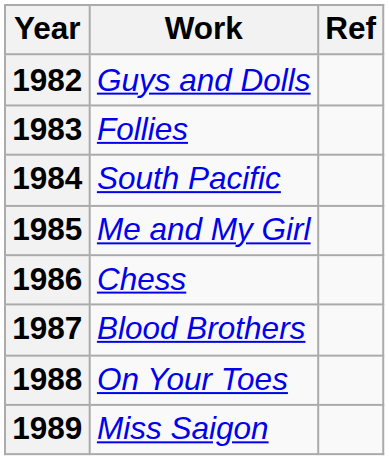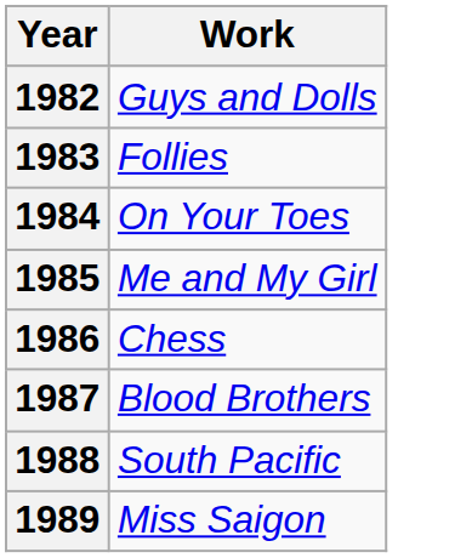- column: Ref
1984 | Work: South Pacific -> On Your Toes
1988 | Work: On Your Toes -> South Pacific
